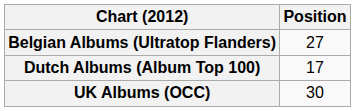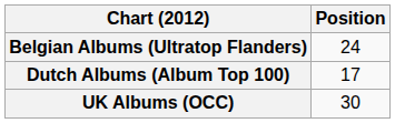Belgian Albums (Ultratop Flanders) | Position: 27 -> 24
